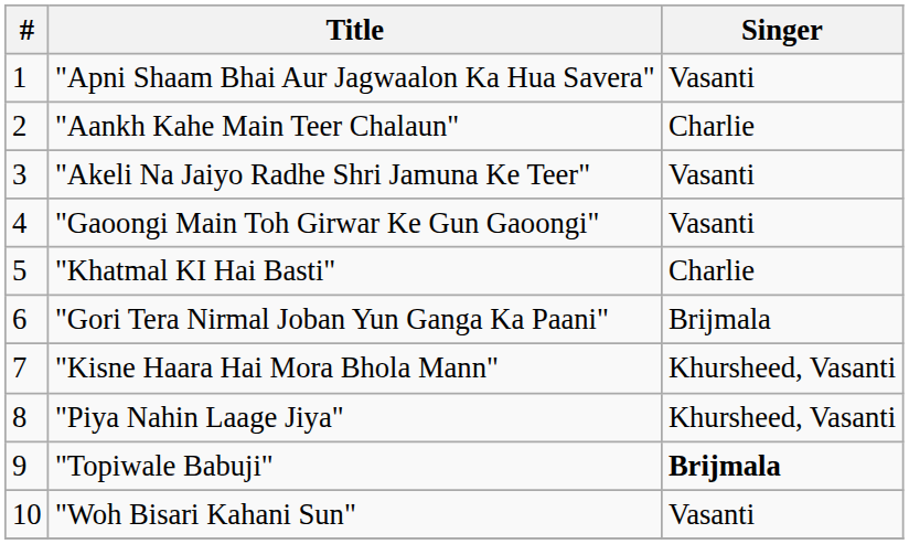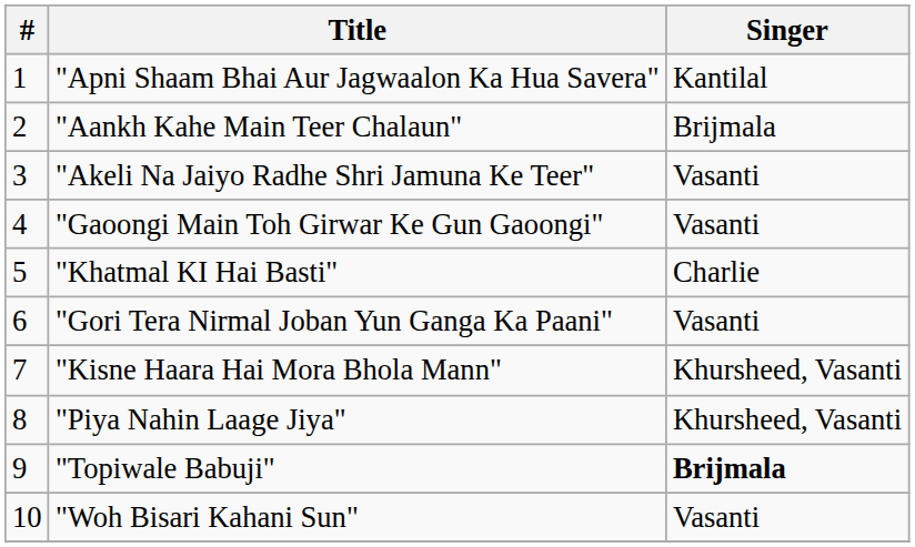"Apni Shaam Bhai Aur Jagwaalon Ka Hua Savera" | Singer: Vasanti -> Kantilal
"Aankh Kahe Main Teer Chalaun" | Singer: Charlie -> Brijmala
"Gori Tera Nirmal Joban Yun Ganga Ka Paani" | Singer: Brijmala -> Vasanti
